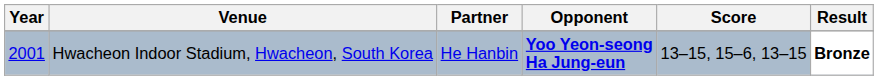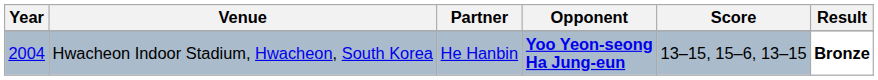Hwacheon Indoor Stadium, Hwacheon, South Korea | Year: 2001 -> 2004
